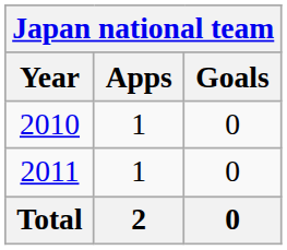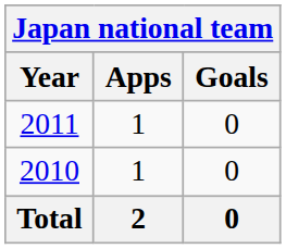rows swapped: 2010 <-> 2011
